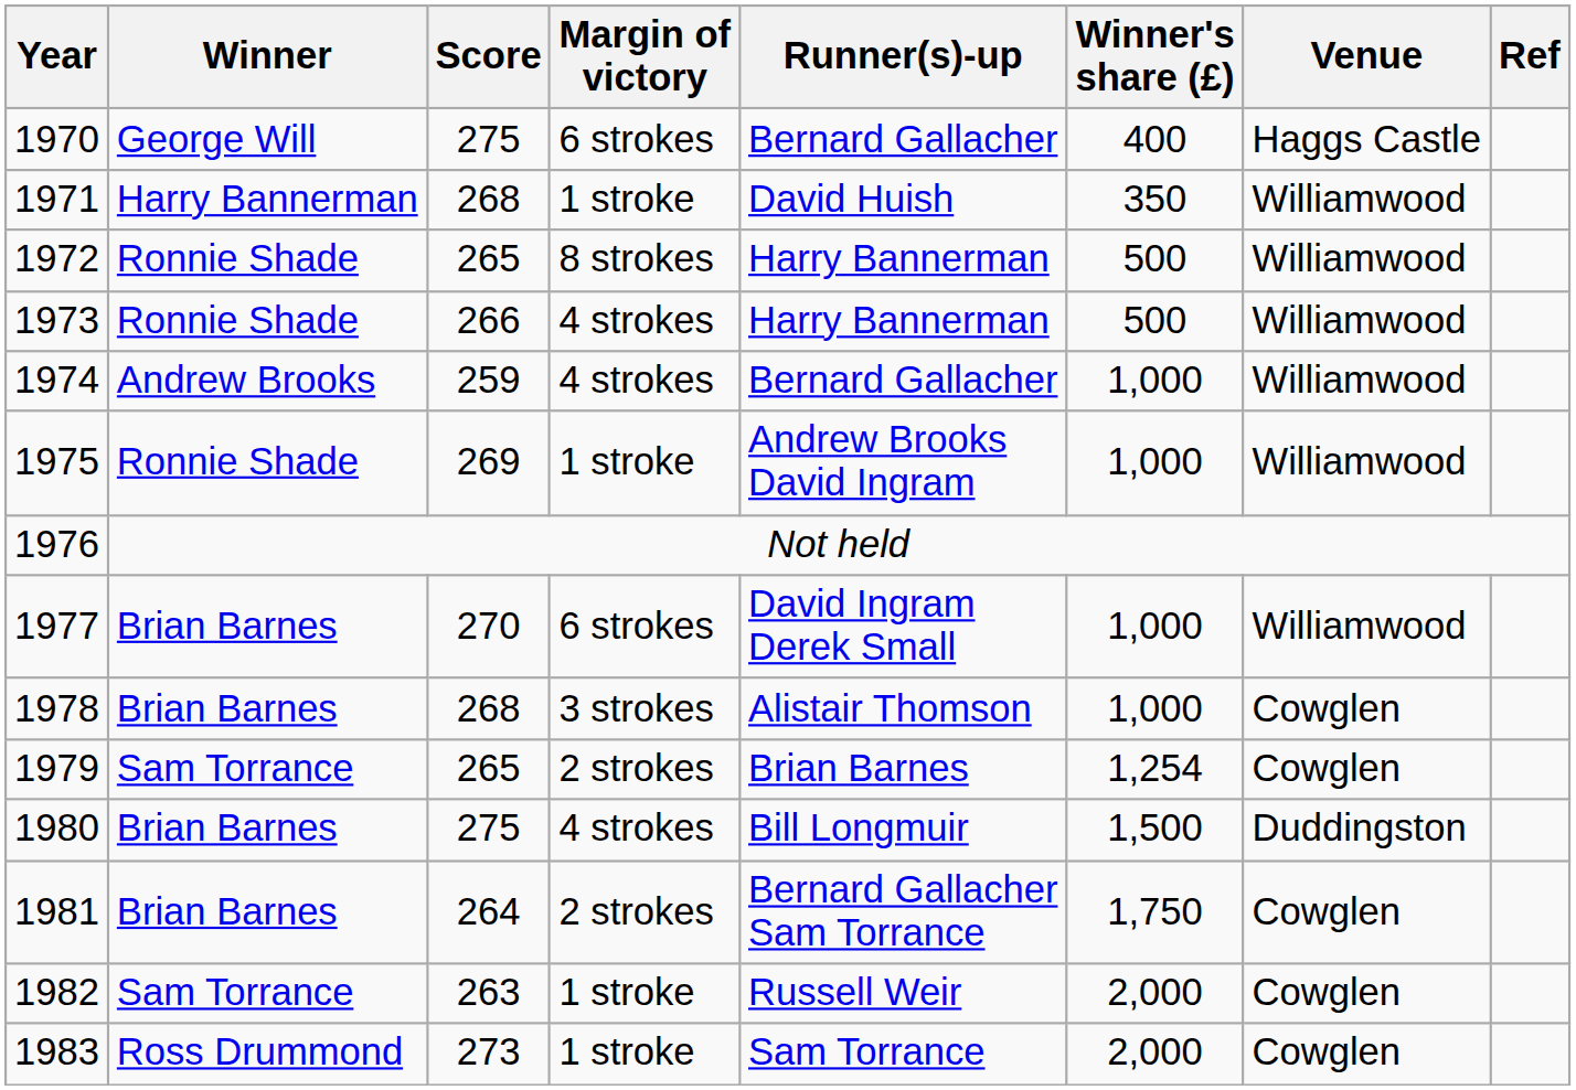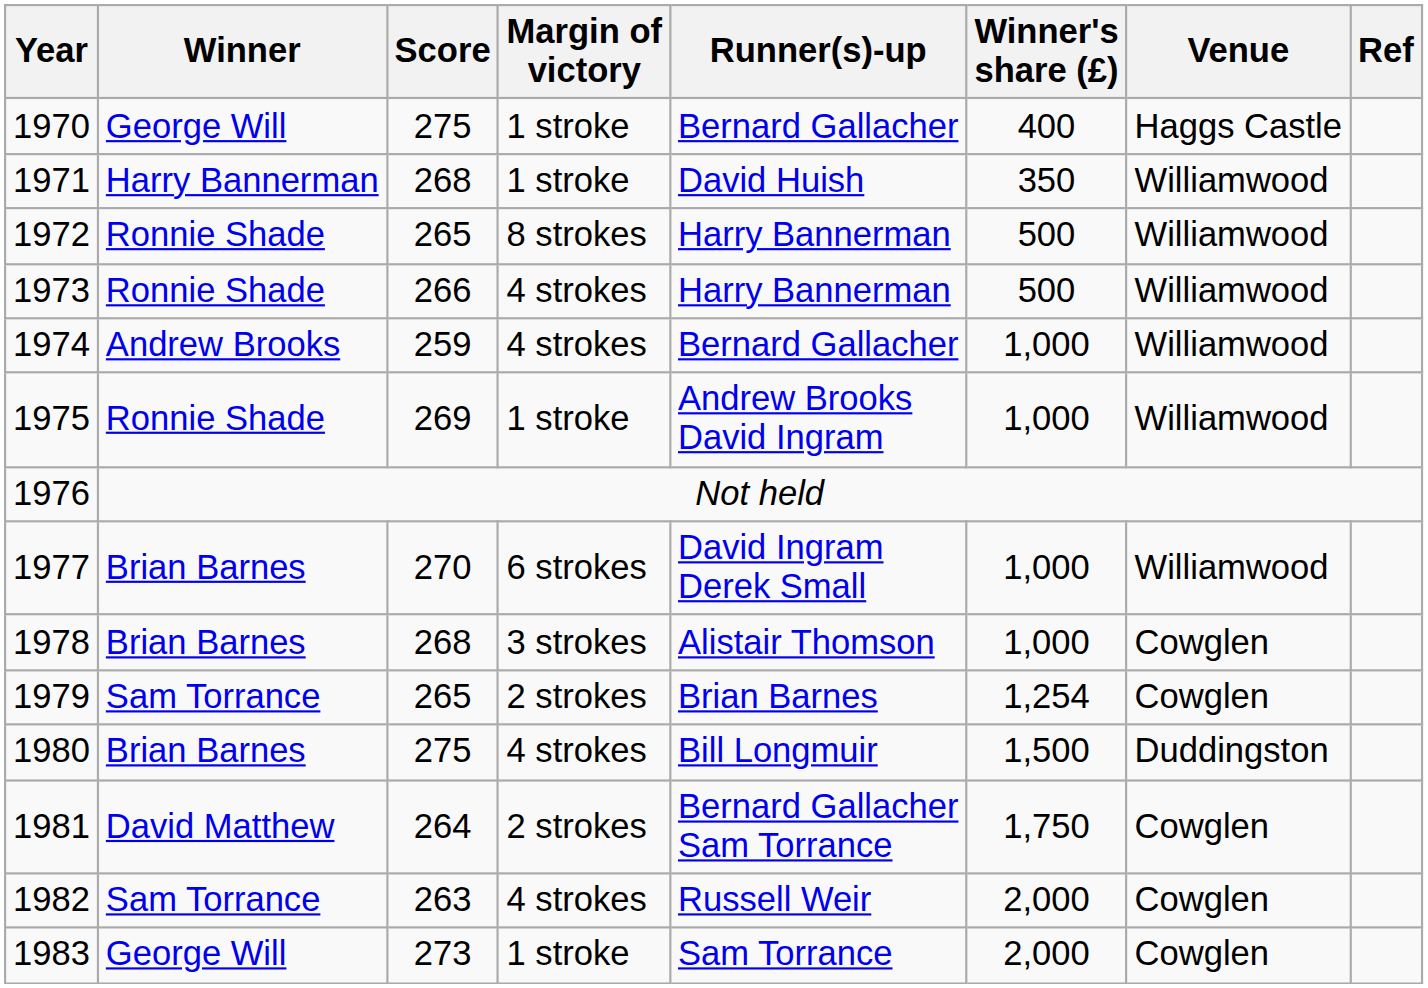1970 | Margin of victory: 6 strokes -> 1 stroke
1981 | Winner: Brian Barnes -> David Matthew
1982 | Margin of victory: 1 stroke -> 4 strokes
1983 | Winner: Ross Drummond -> George Will
